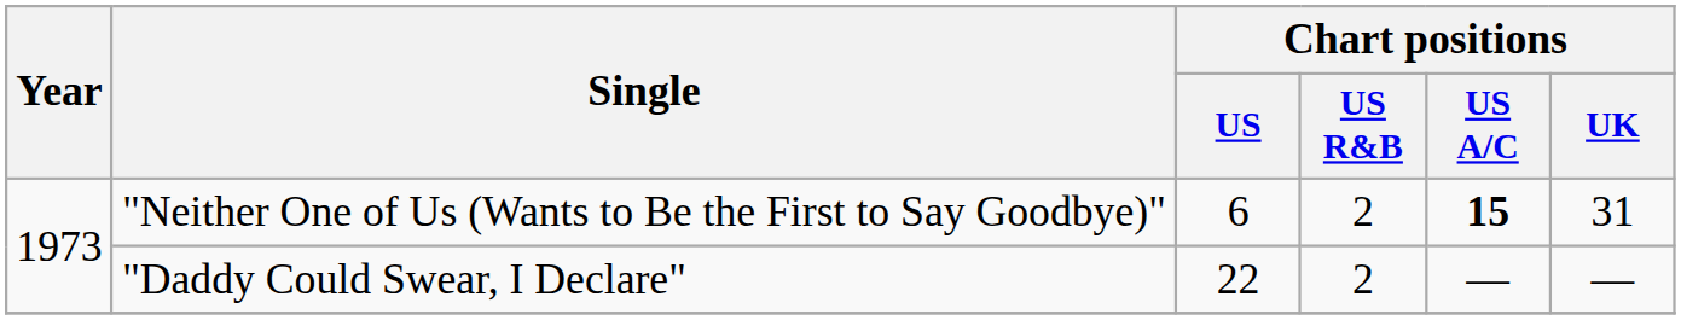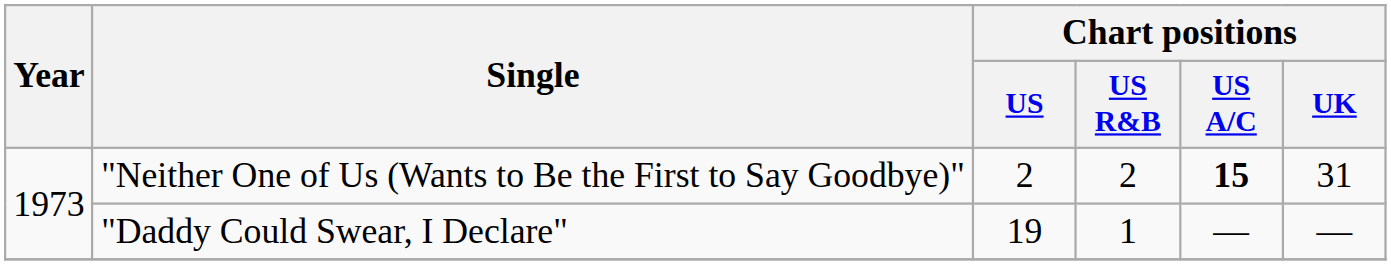"Neither One of Us (Wants to Be the First to Say Goodbye)" | Chart positions / US: 6 -> 2
"Daddy Could Swear, I Declare" | Chart positions / US: 22 -> 19
"Daddy Could Swear, I Declare" | Chart positions / US R&B: 2 -> 1
